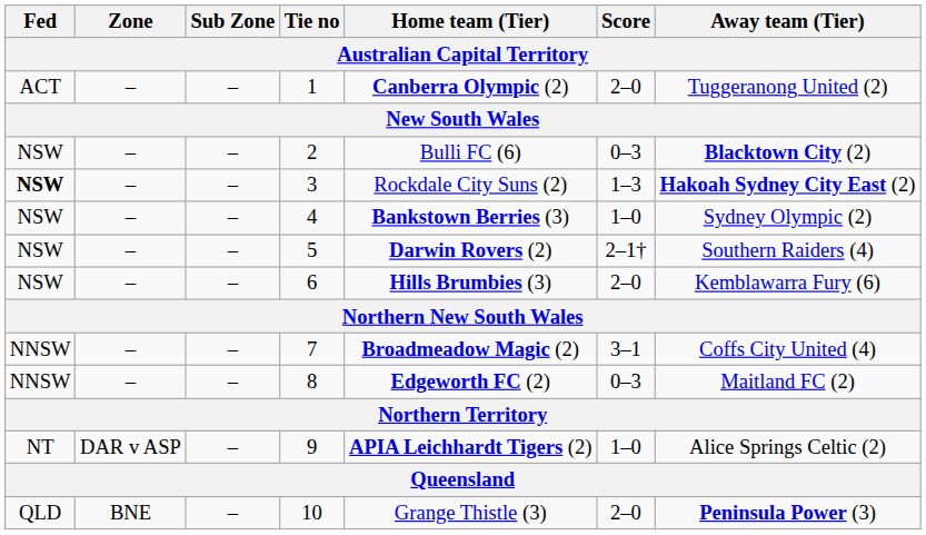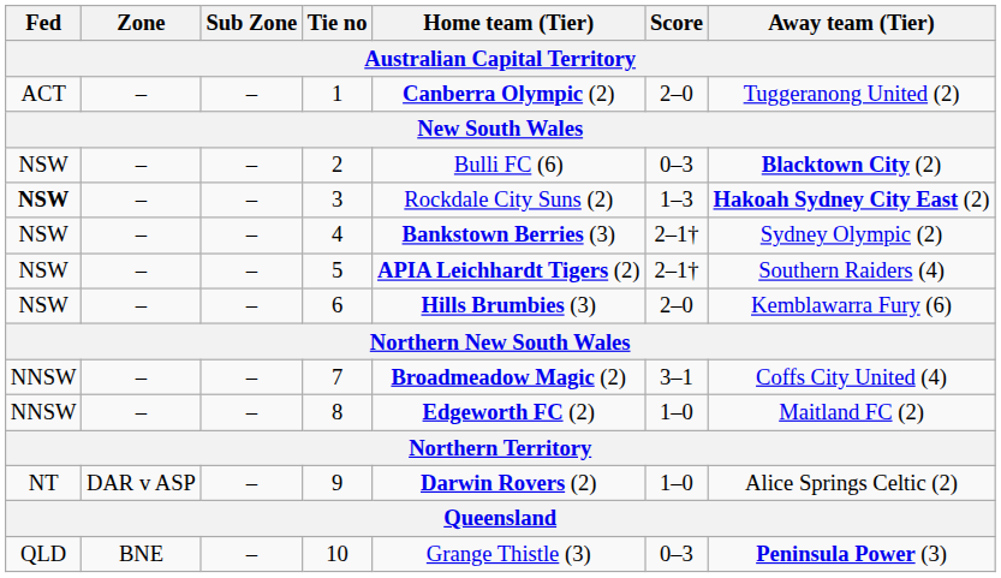4 | Score: 1–0 -> 2–1†
5 | Home team (Tier): Darwin Rovers (2) -> APIA Leichhardt Tigers (2)
8 | Score: 0–3 -> 1–0
9 | Home team (Tier): APIA Leichhardt Tigers (2) -> Darwin Rovers (2)
10 | Score: 2–0 -> 0–3
